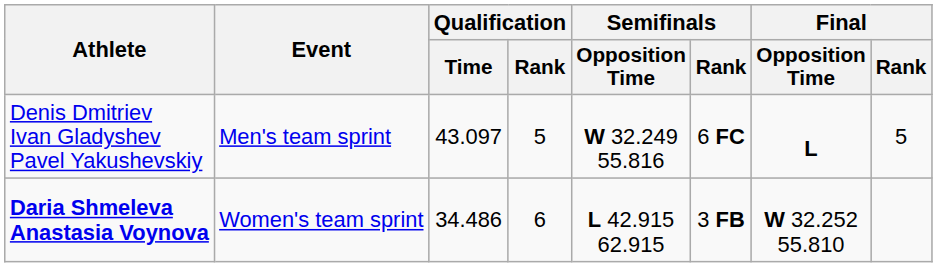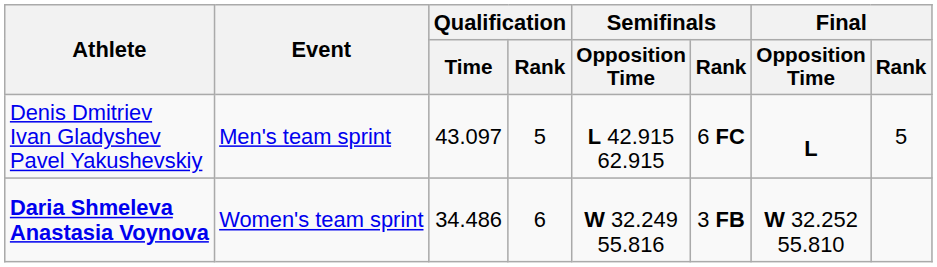Denis Dmitriev Ivan Gladyshev Pavel Yakushevskiy | Semifinals / Opposition Time: W 32.249 55.816 -> L 42.915 62.915
Daria Shmeleva Anastasia Voynova | Semifinals / Opposition Time: L 42.915 62.915 -> W 32.249 55.816
